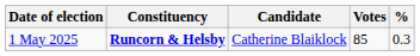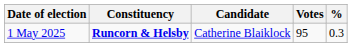1 May 2025 | Votes: 85 -> 95
